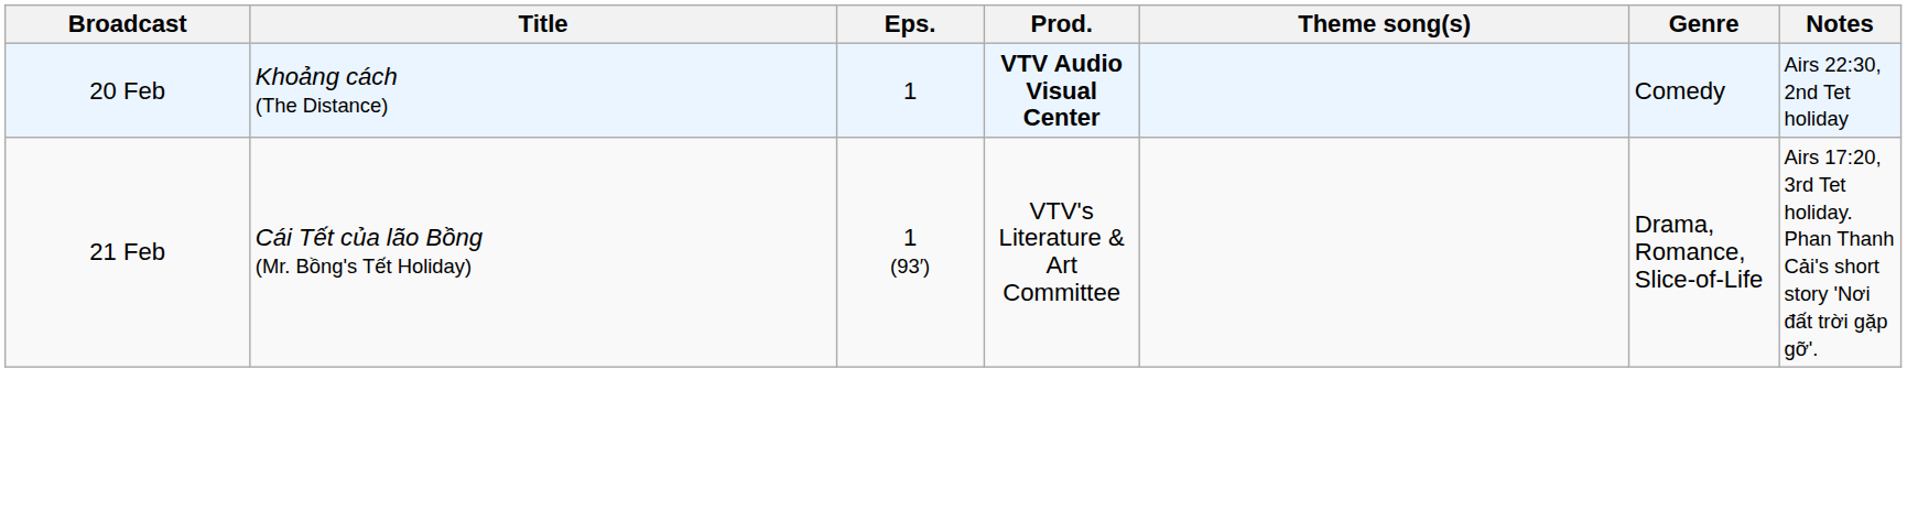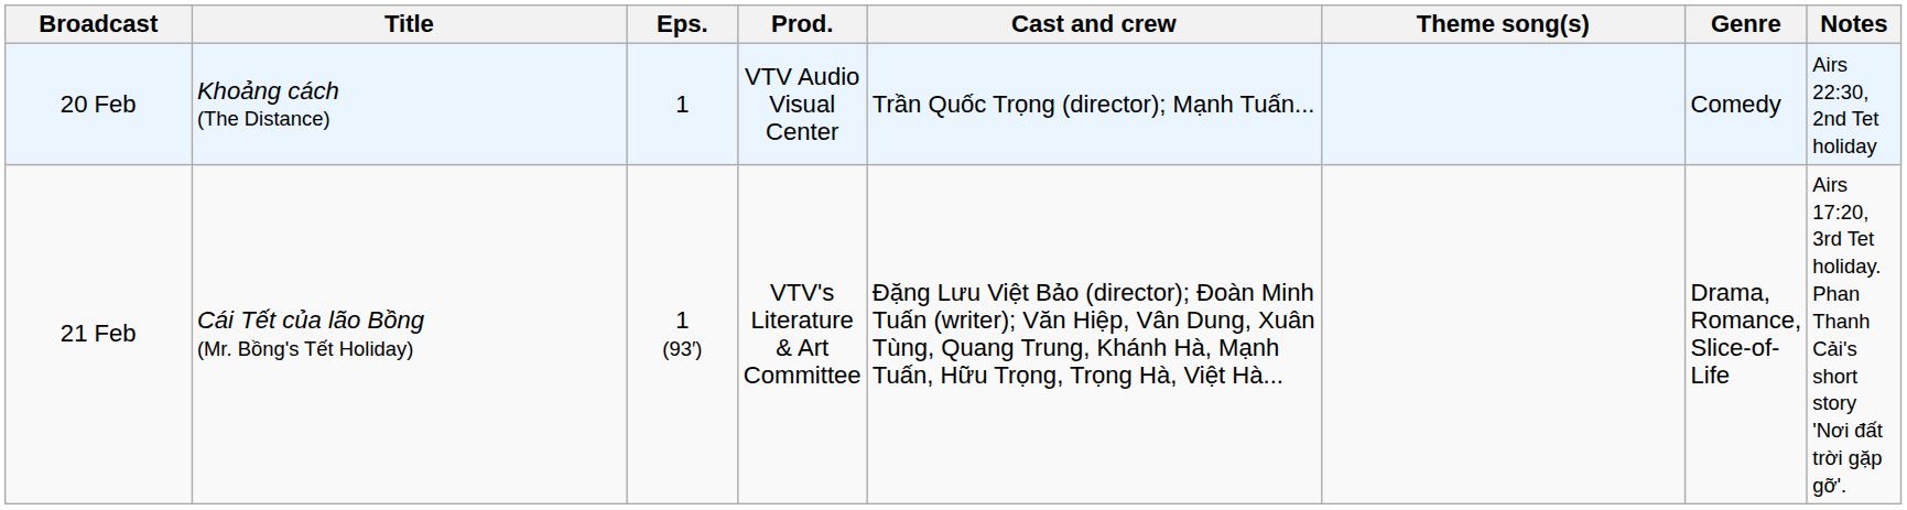+ column: Cast and crew | Trần Quốc Trọng (director); Mạnh Tuấn... | Đặng Lưu Việt Bảo (director); Đoàn Minh Tuấn (writer); Văn Hiệp, Vân Dung, Xuân Tùng, Quang Trung, Khánh Hà, Mạnh Tuấn, Hữu Trọng, Trọng Hà, Việt Hà...
20 Feb | Prod.: bold -> normal
